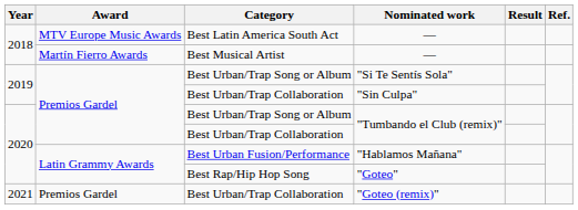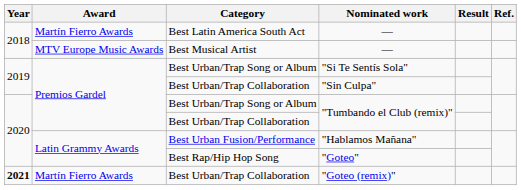Best Latin America South Act / — | Award: MTV Europe Music Awards -> Martín Fierro Awards
Best Musical Artist / — | Award: Martín Fierro Awards -> MTV Europe Music Awards
"Goteo (remix)" | Year: normal -> bold
"Goteo (remix)" | Award: Premios Gardel -> Martín Fierro Awards
